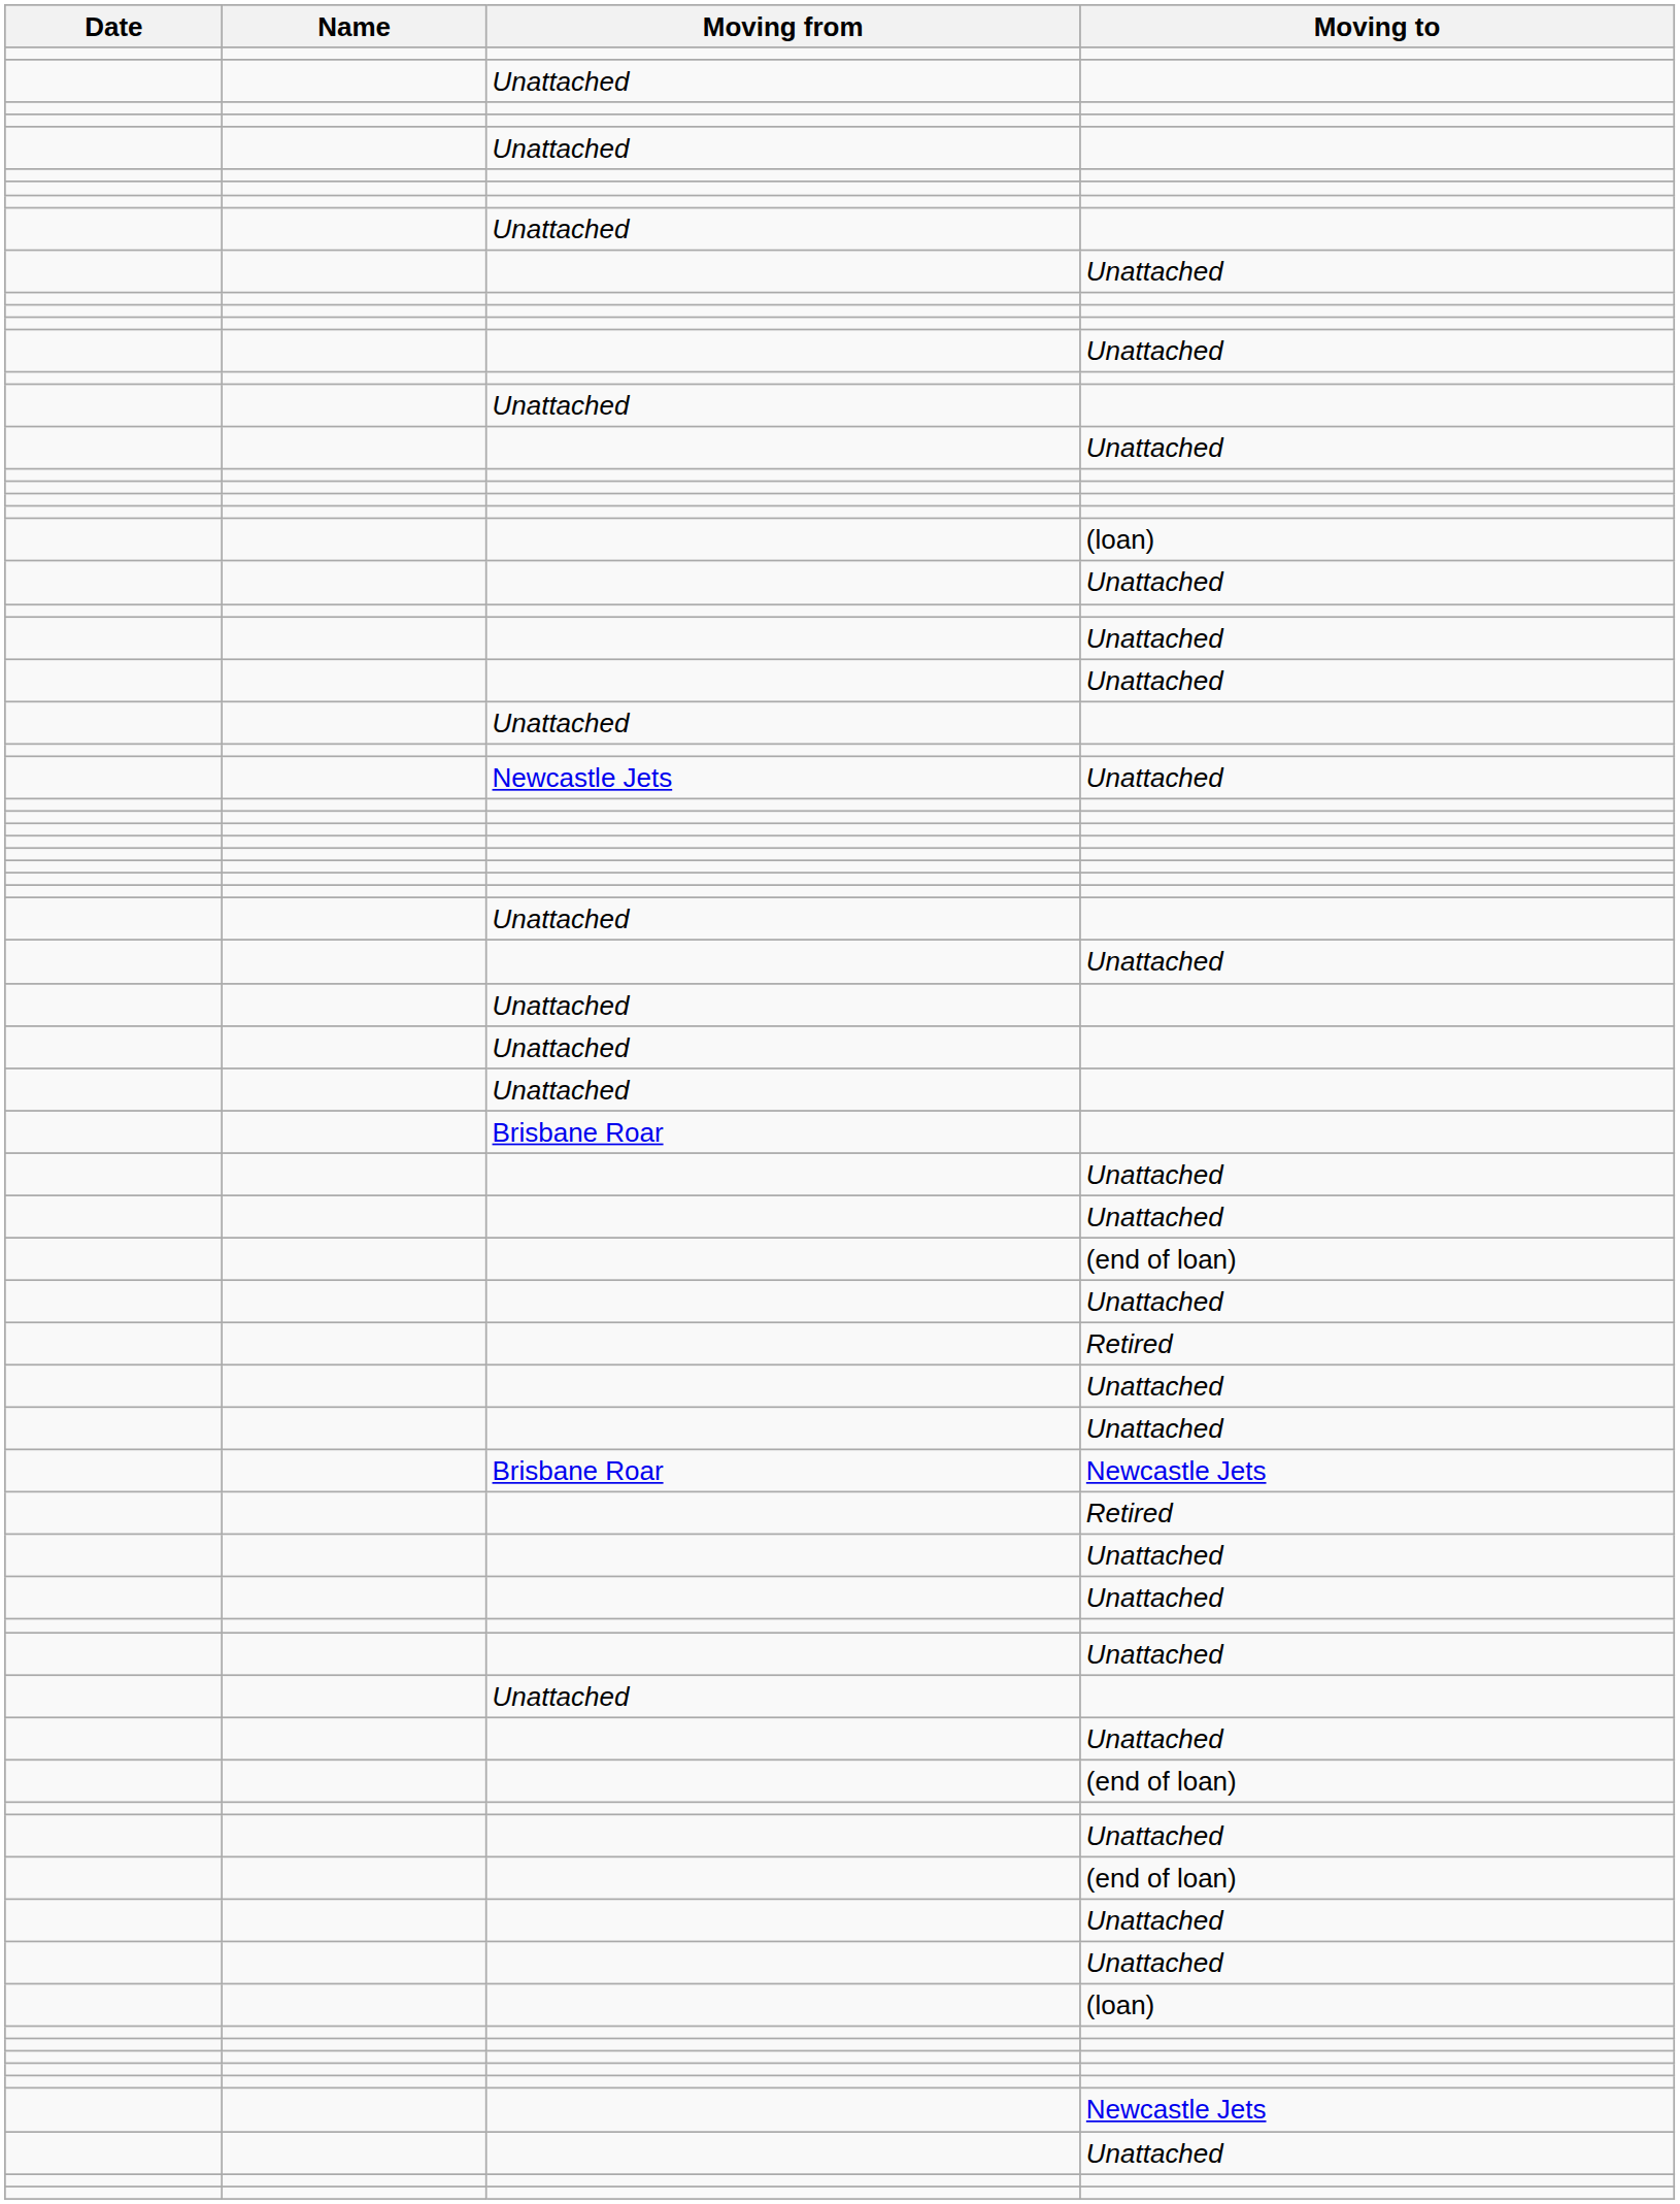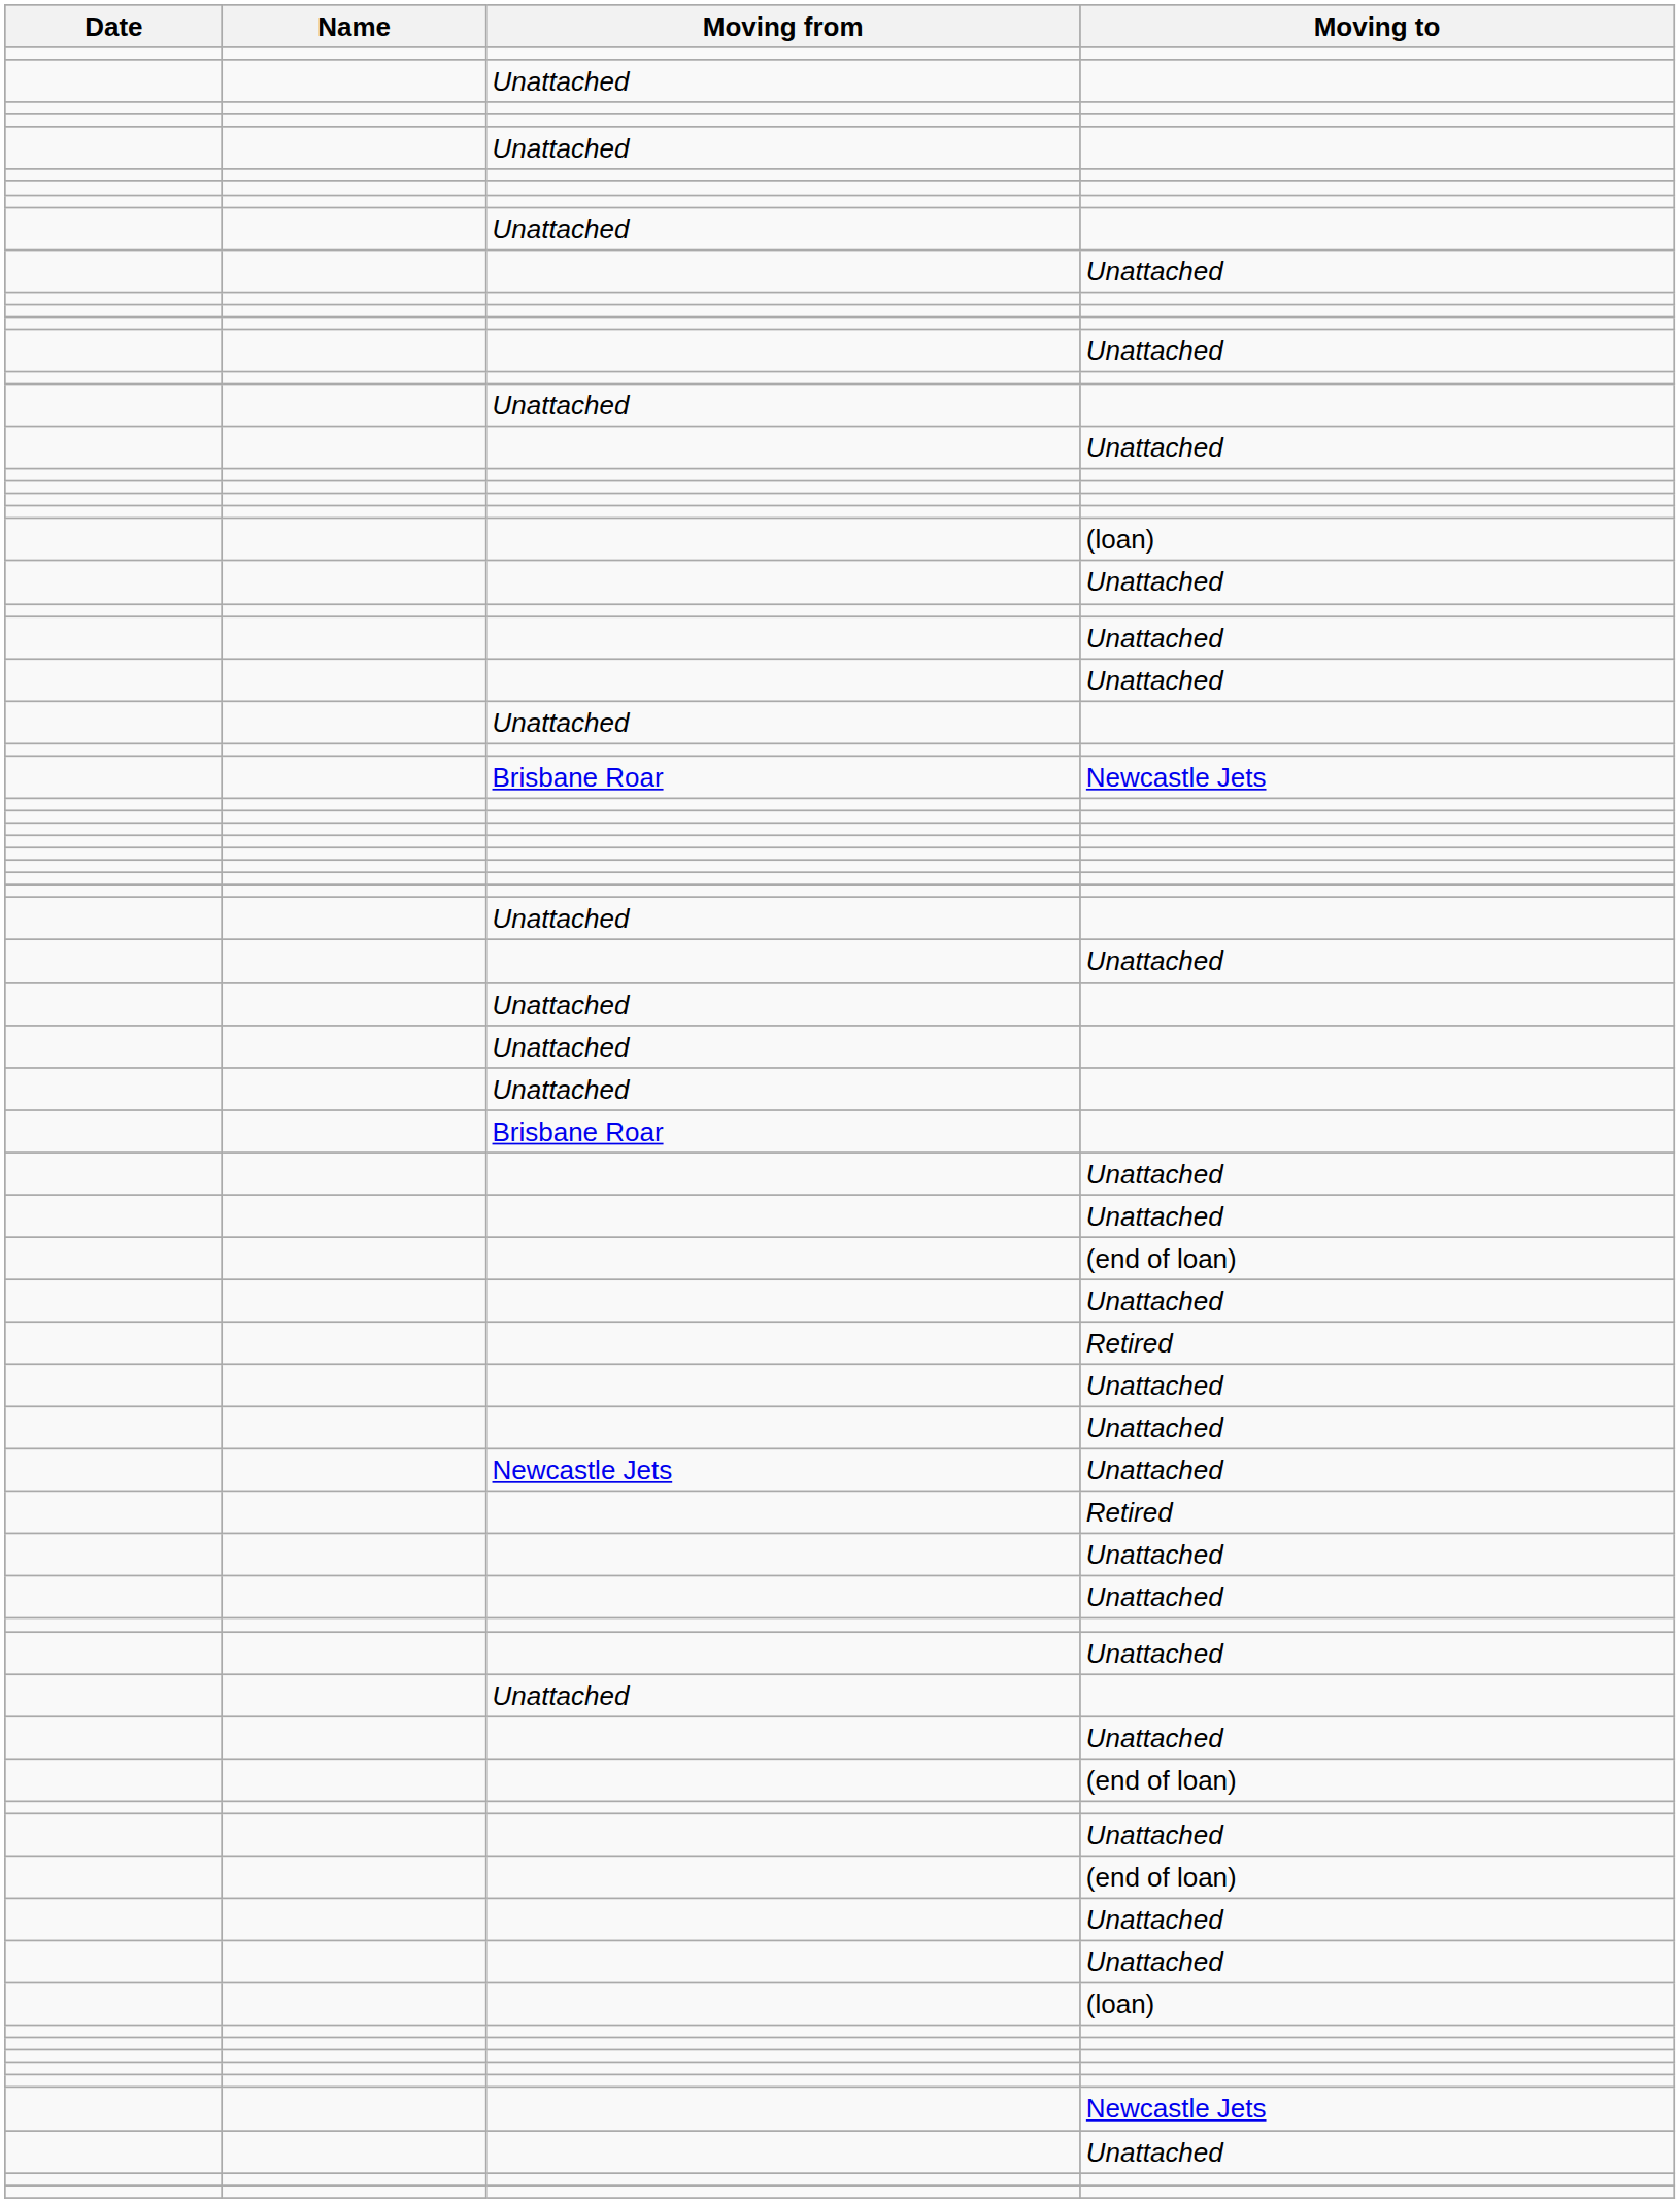rows swapped: Brisbane Roar / Newcastle Jets <-> Newcastle Jets / Unattached
